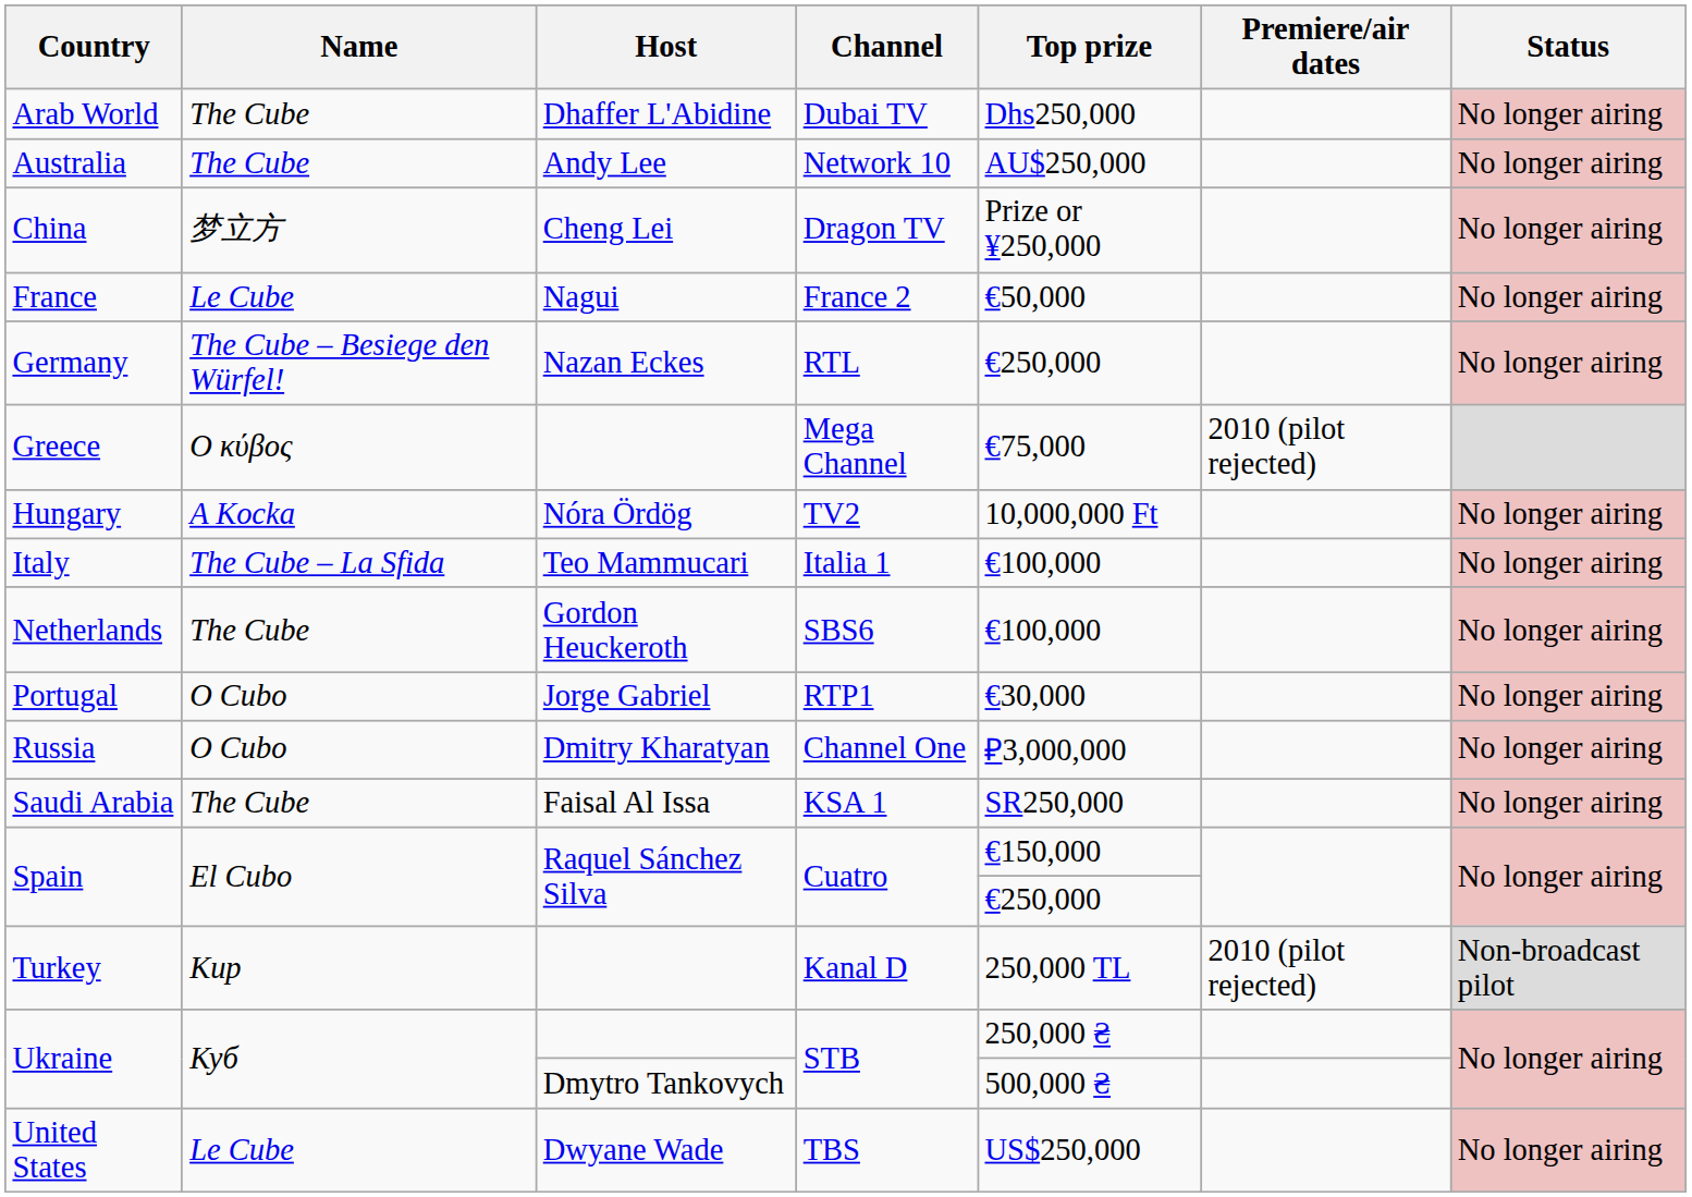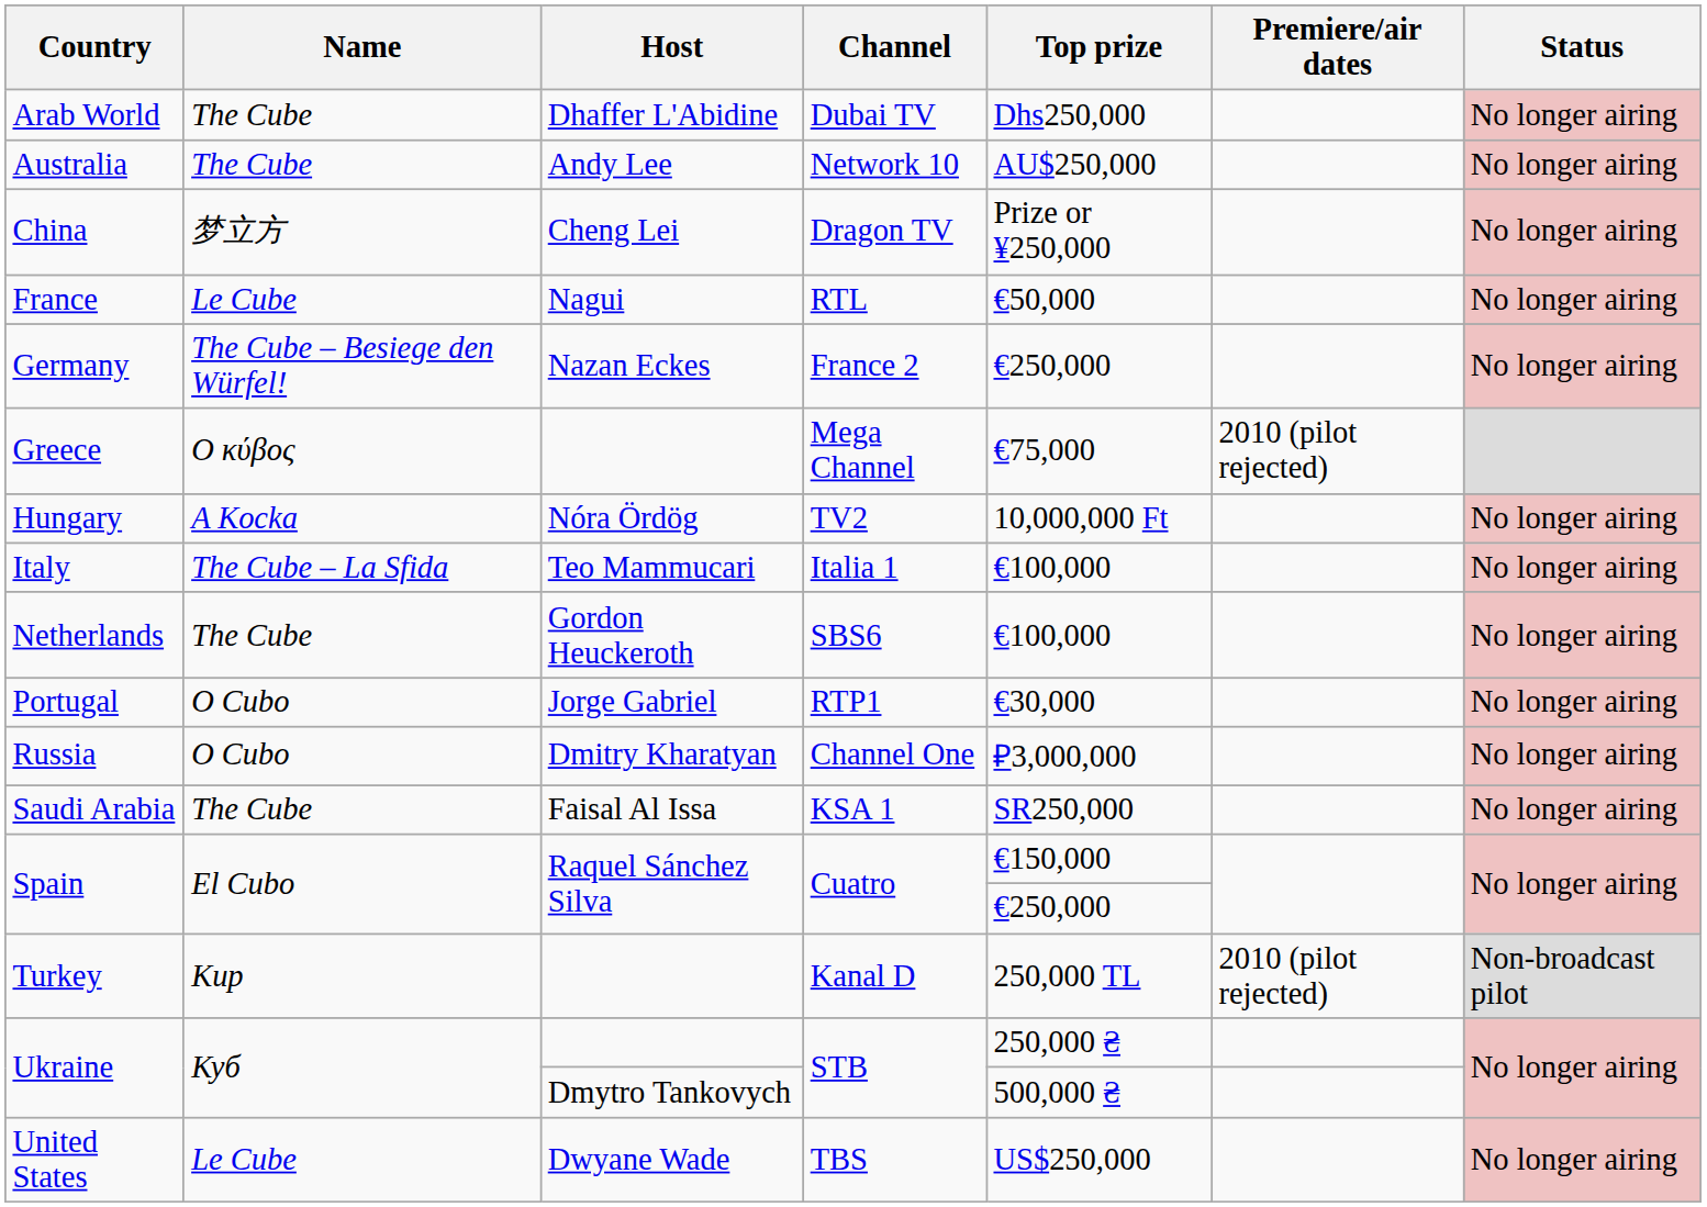France | Channel: France 2 -> RTL
Germany | Channel: RTL -> France 2
